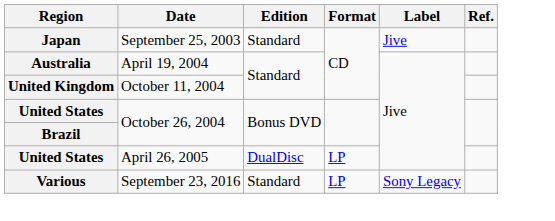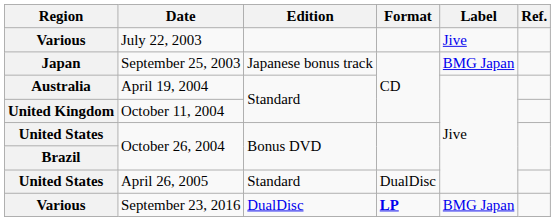+ row: Various | July 22, 2003 | Jive
September 25, 2003 | Edition: Standard -> Japanese bonus track
September 25, 2003 | Label: Jive -> BMG Japan
April 26, 2005 | Edition: DualDisc -> Standard
April 26, 2005 | Format: LP -> DualDisc
September 23, 2016 | Edition: Standard -> DualDisc
September 23, 2016 | Format: normal -> bold
September 23, 2016 | Label: Sony Legacy -> BMG Japan
